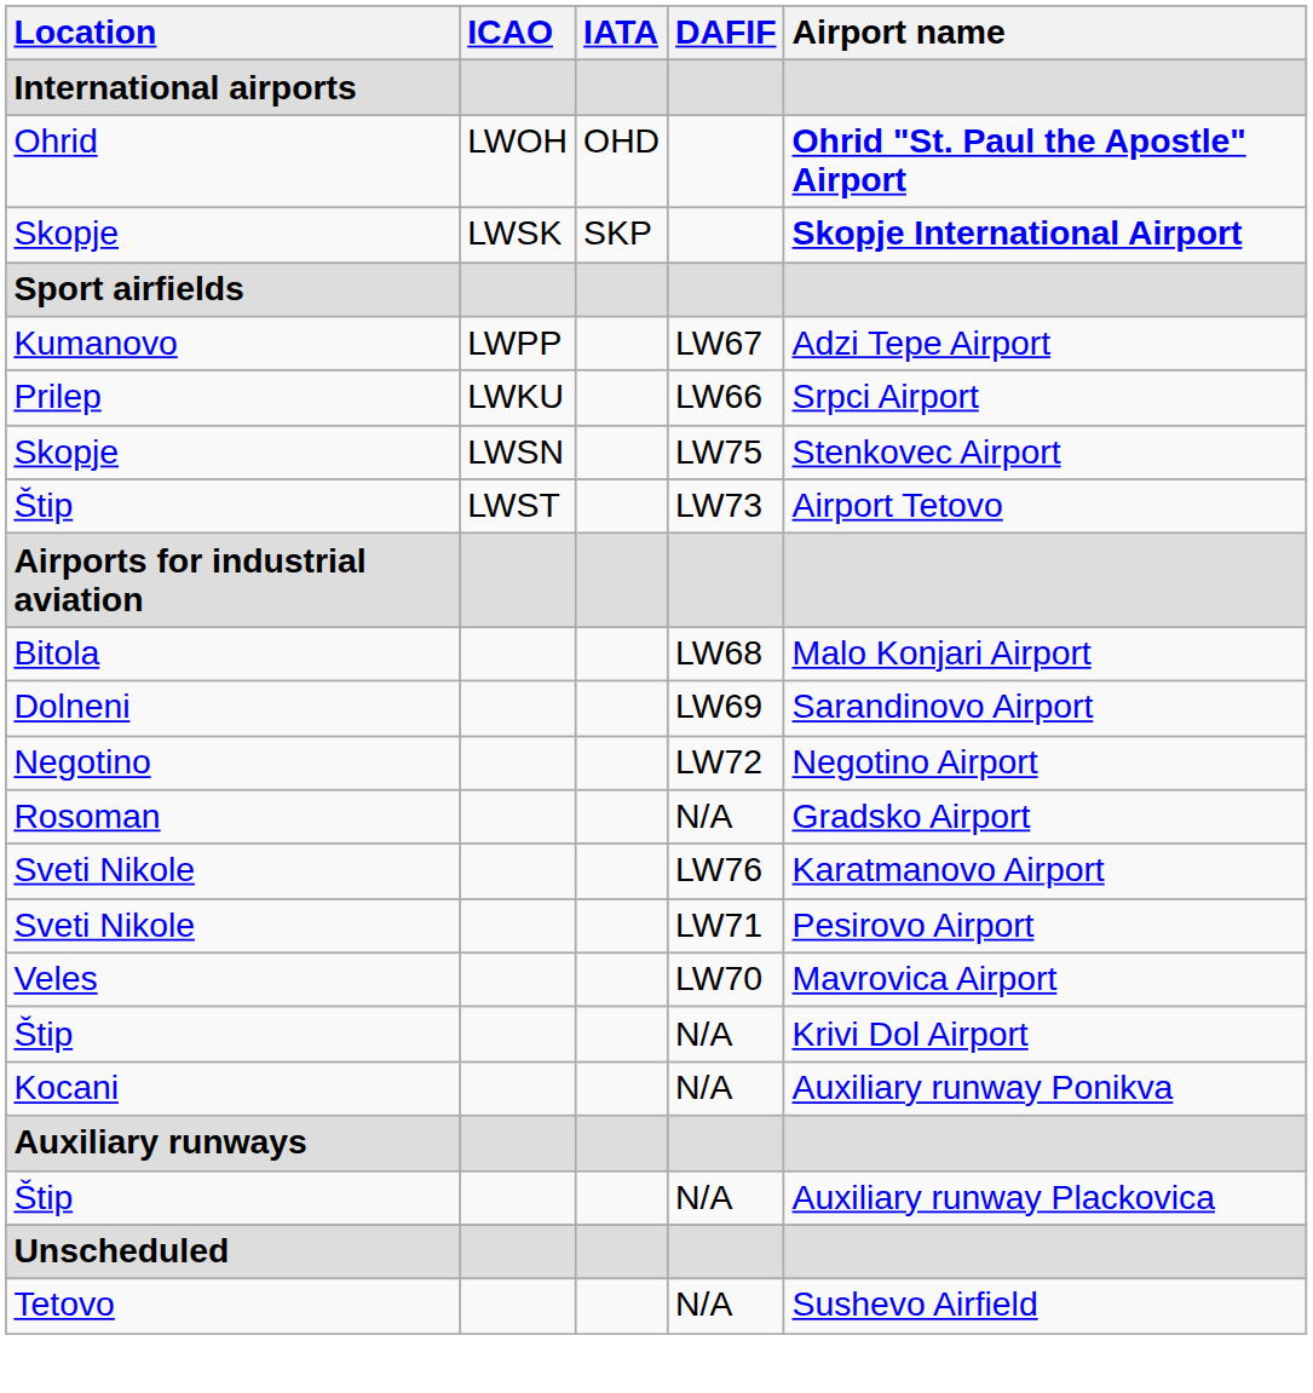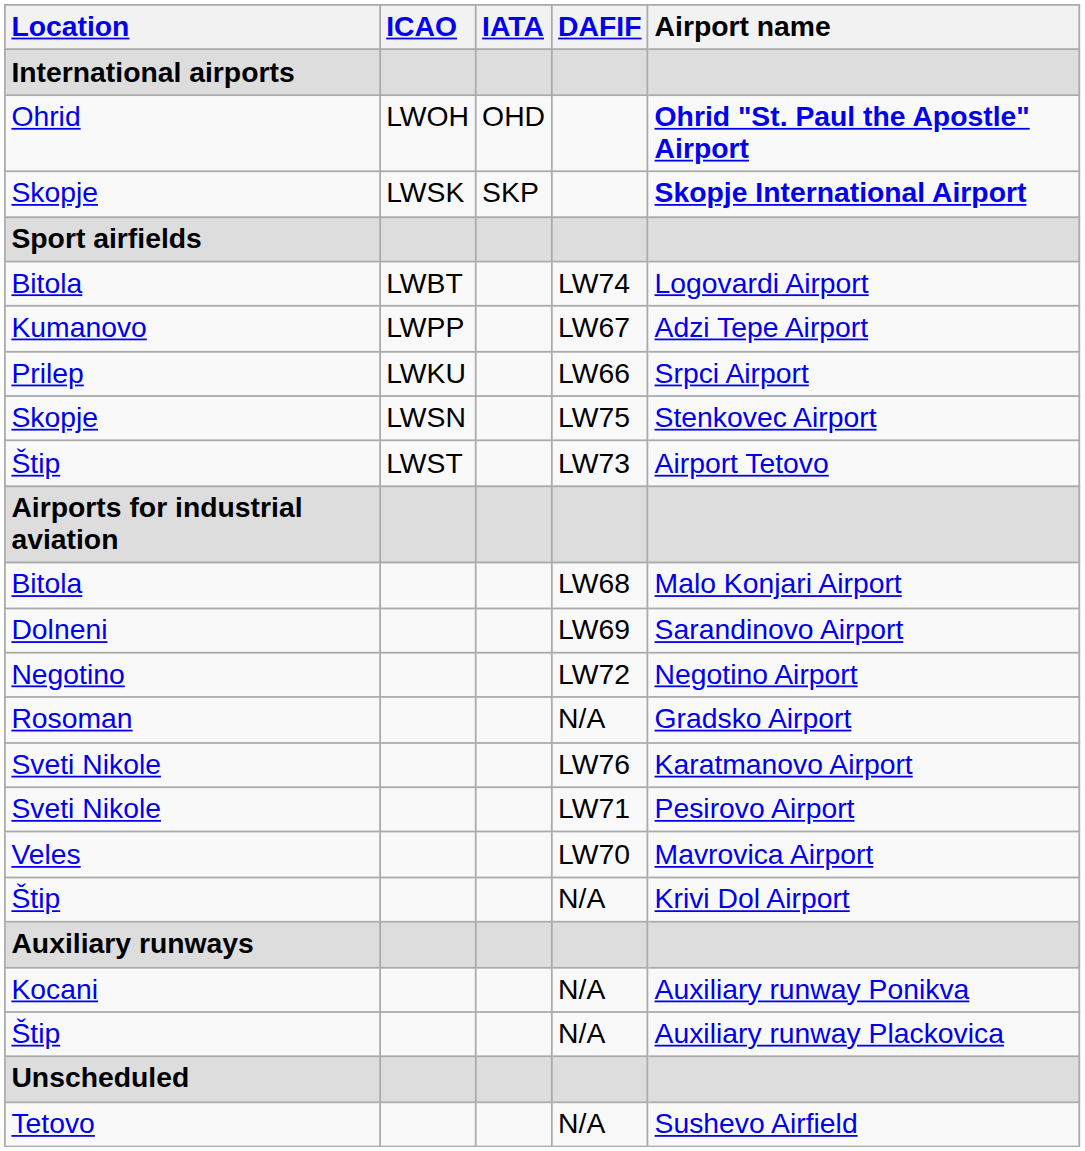+ row: Bitola | LWBT | LW74 | Logovardi Airport
rows swapped: Auxiliary runways <-> Kocani
